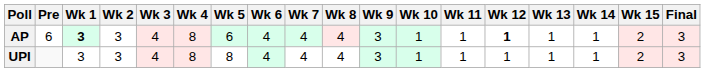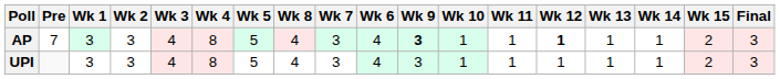columns swapped: Wk 6 <-> Wk 8
AP | Pre: 6 -> 7
AP | Wk 1: bold -> normal
AP | Wk 5: 6 -> 5
AP | Wk 7: 4 -> 3
AP | Wk 9: normal -> bold
UPI | Wk 5: 8 -> 5
UPI | Wk 7: 4 -> 3
